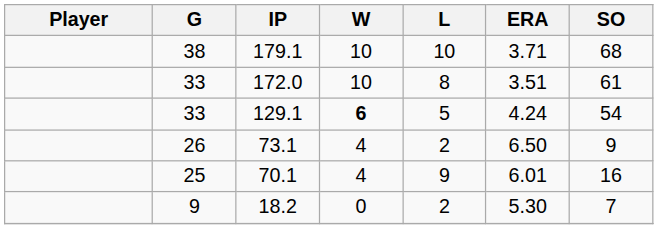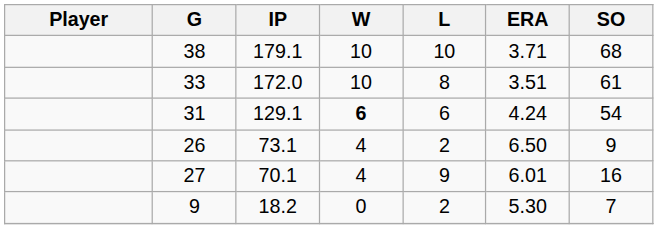129.1 | G: 33 -> 31
129.1 | L: 5 -> 6
70.1 | G: 25 -> 27
